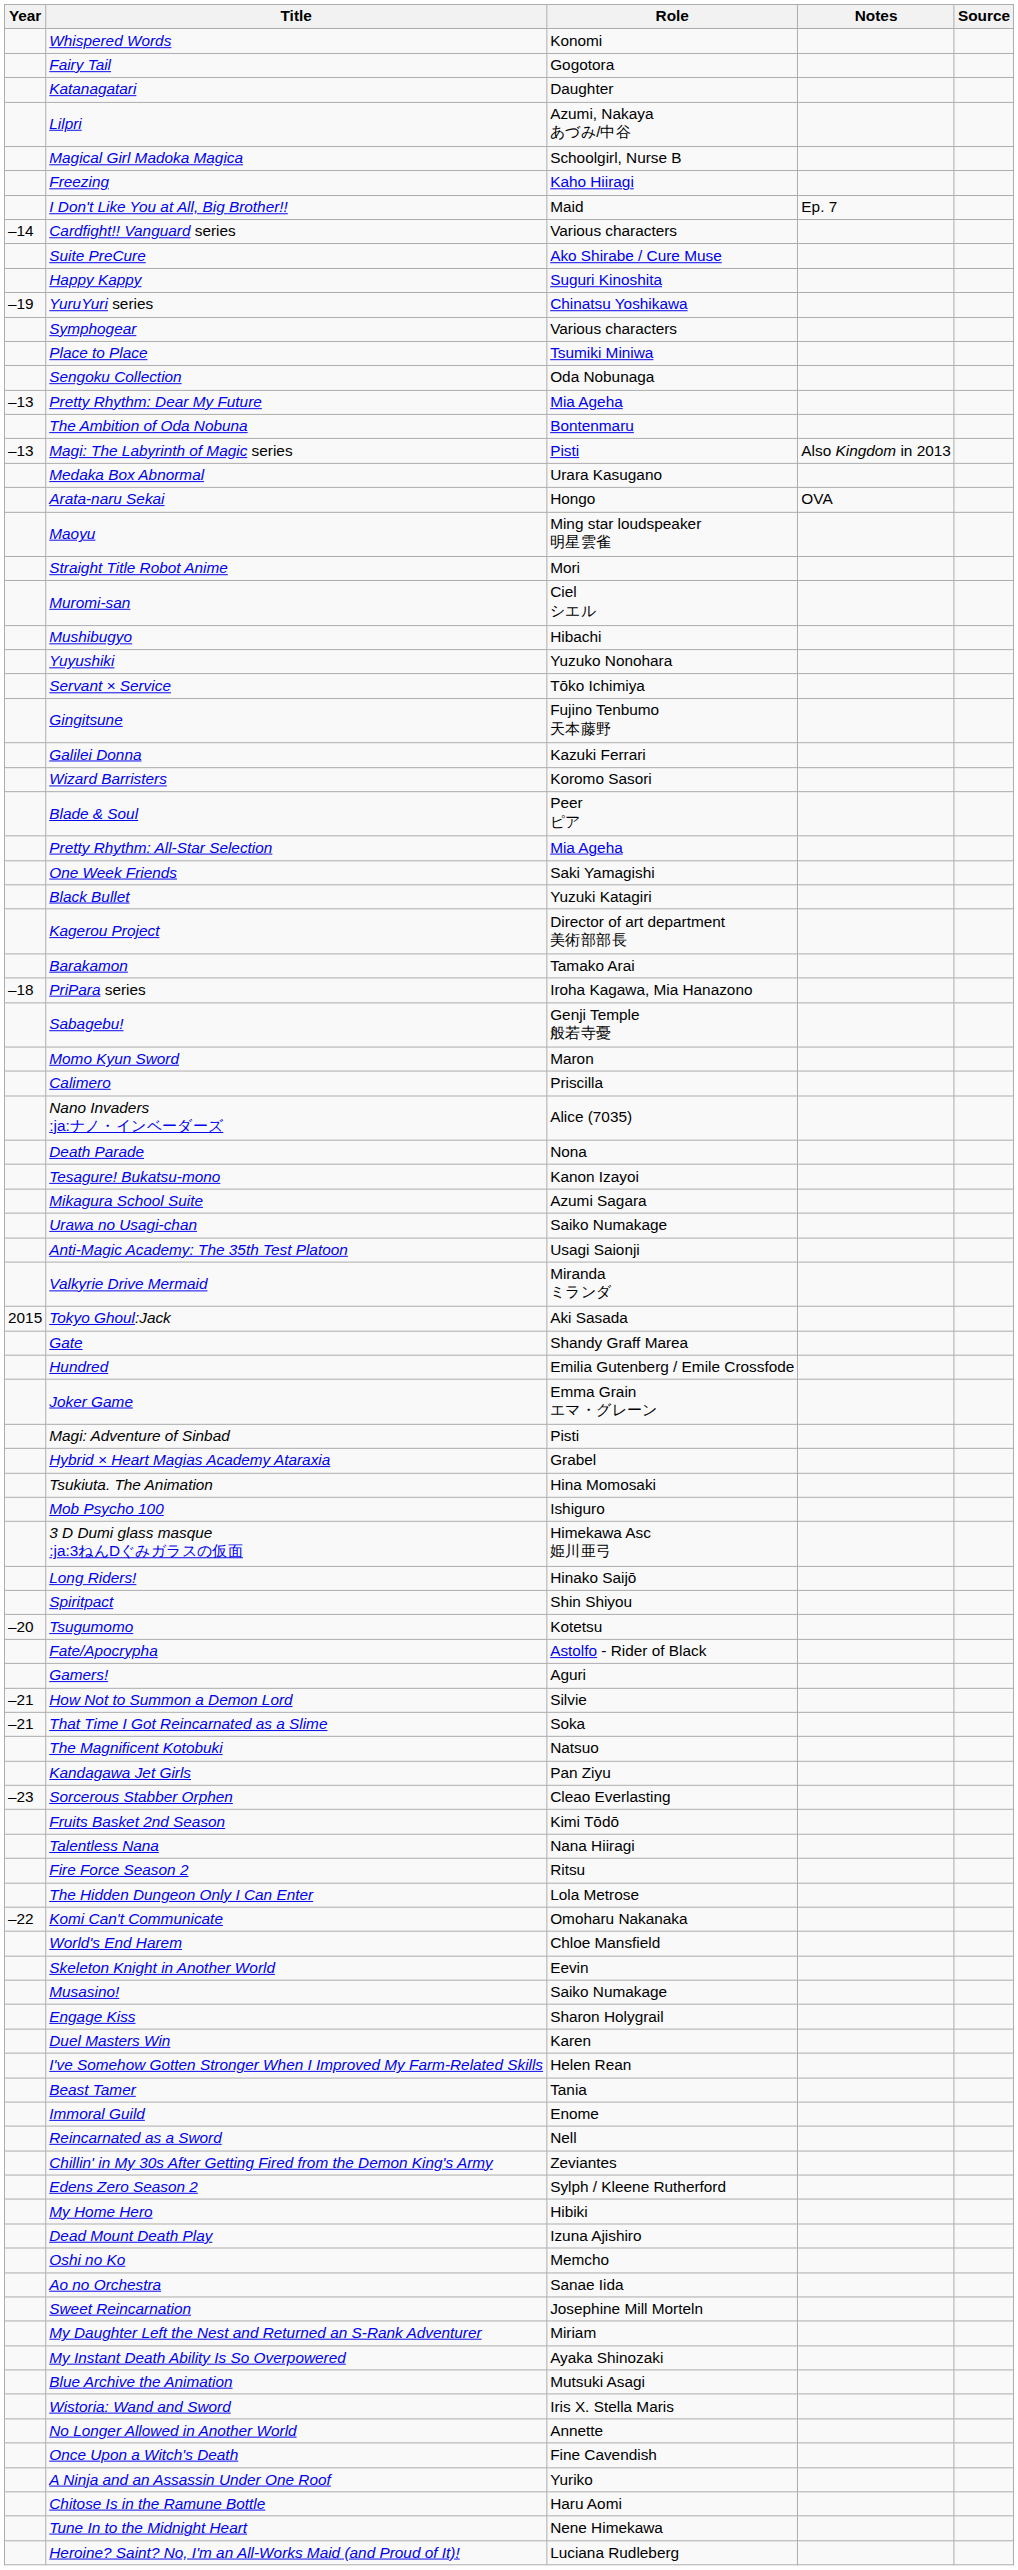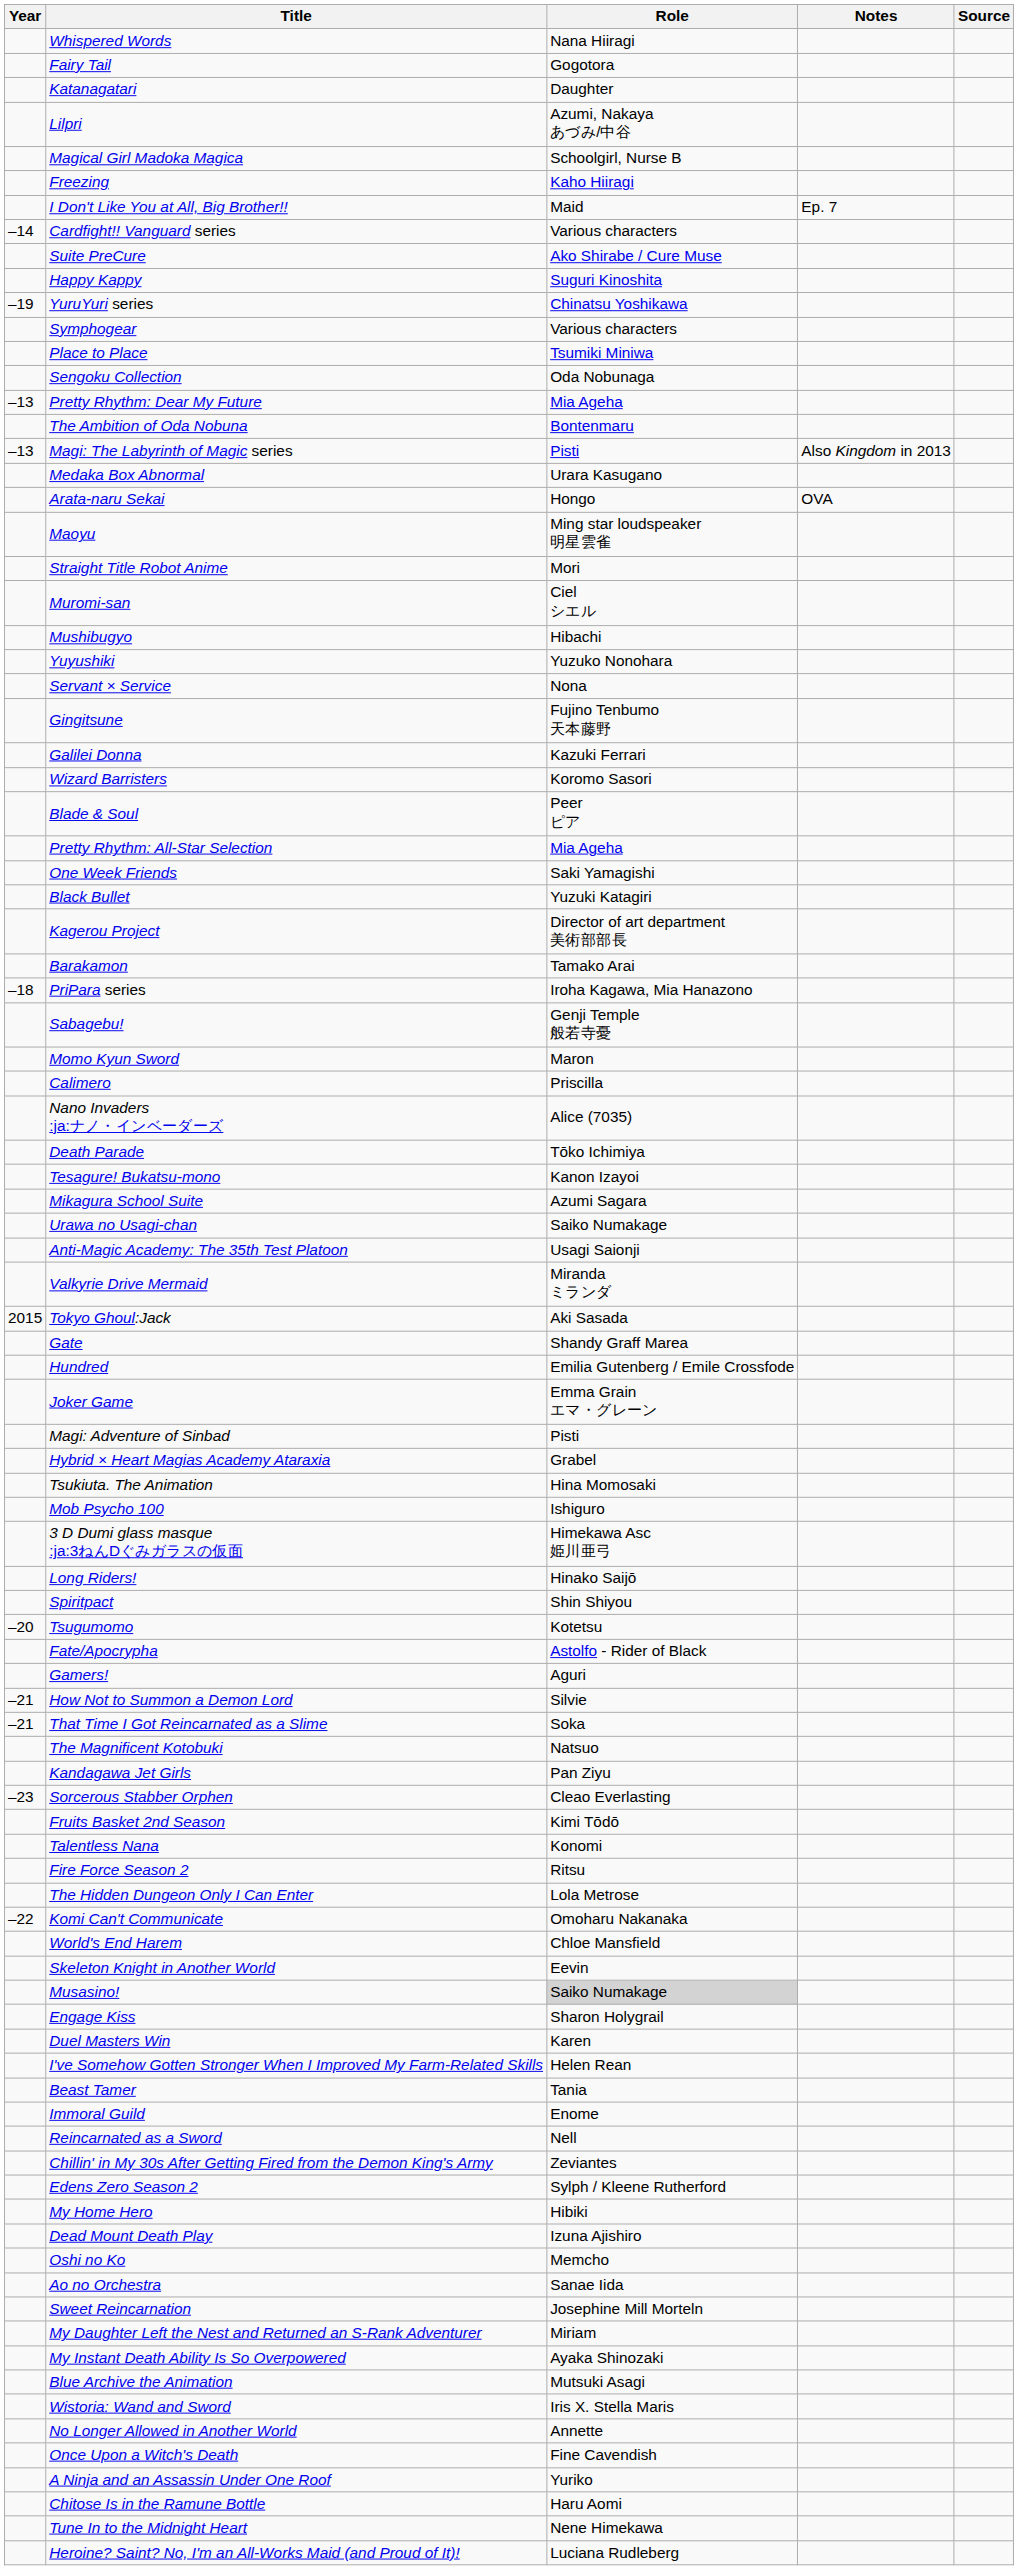Whispered Words | Role: Konomi -> Nana Hiiragi
Servant × Service | Role: Tōko Ichimiya -> Nona
Death Parade | Role: Nona -> Tōko Ichimiya
Talentless Nana | Role: Nana Hiiragi -> Konomi
Musasino! | Role: no background -> lightgrey background
